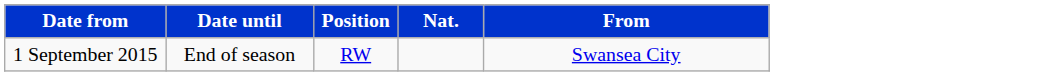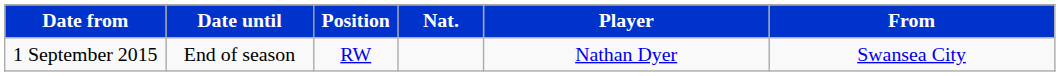+ column: Player | Nathan Dyer
